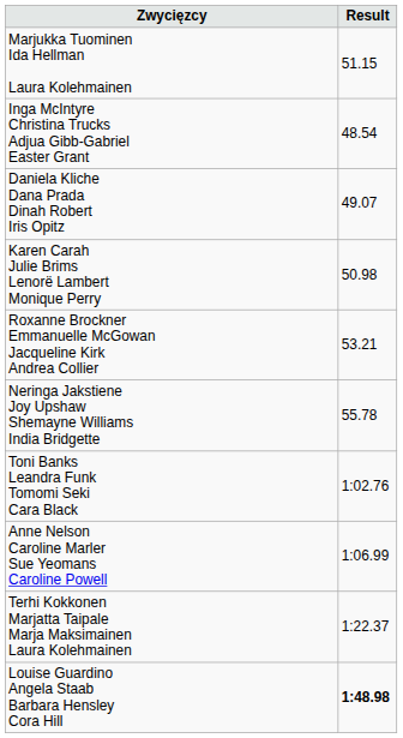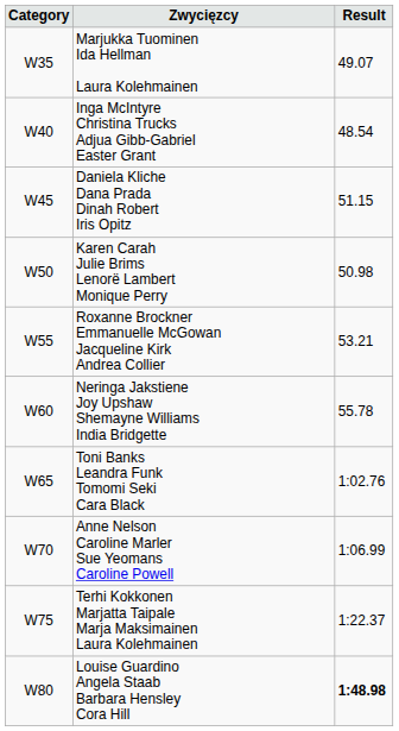+ column: Category | W35 | W40 | W45 | W50 | W55 | W60 | W65 | W70 | W75 | W80
Marjukka Tuominen Ida Hellman Laura Kolehmainen | Result: 51.15 -> 49.07
Daniela Kliche Dana Prada Dinah Robert Iris Opitz | Result: 49.07 -> 51.15
